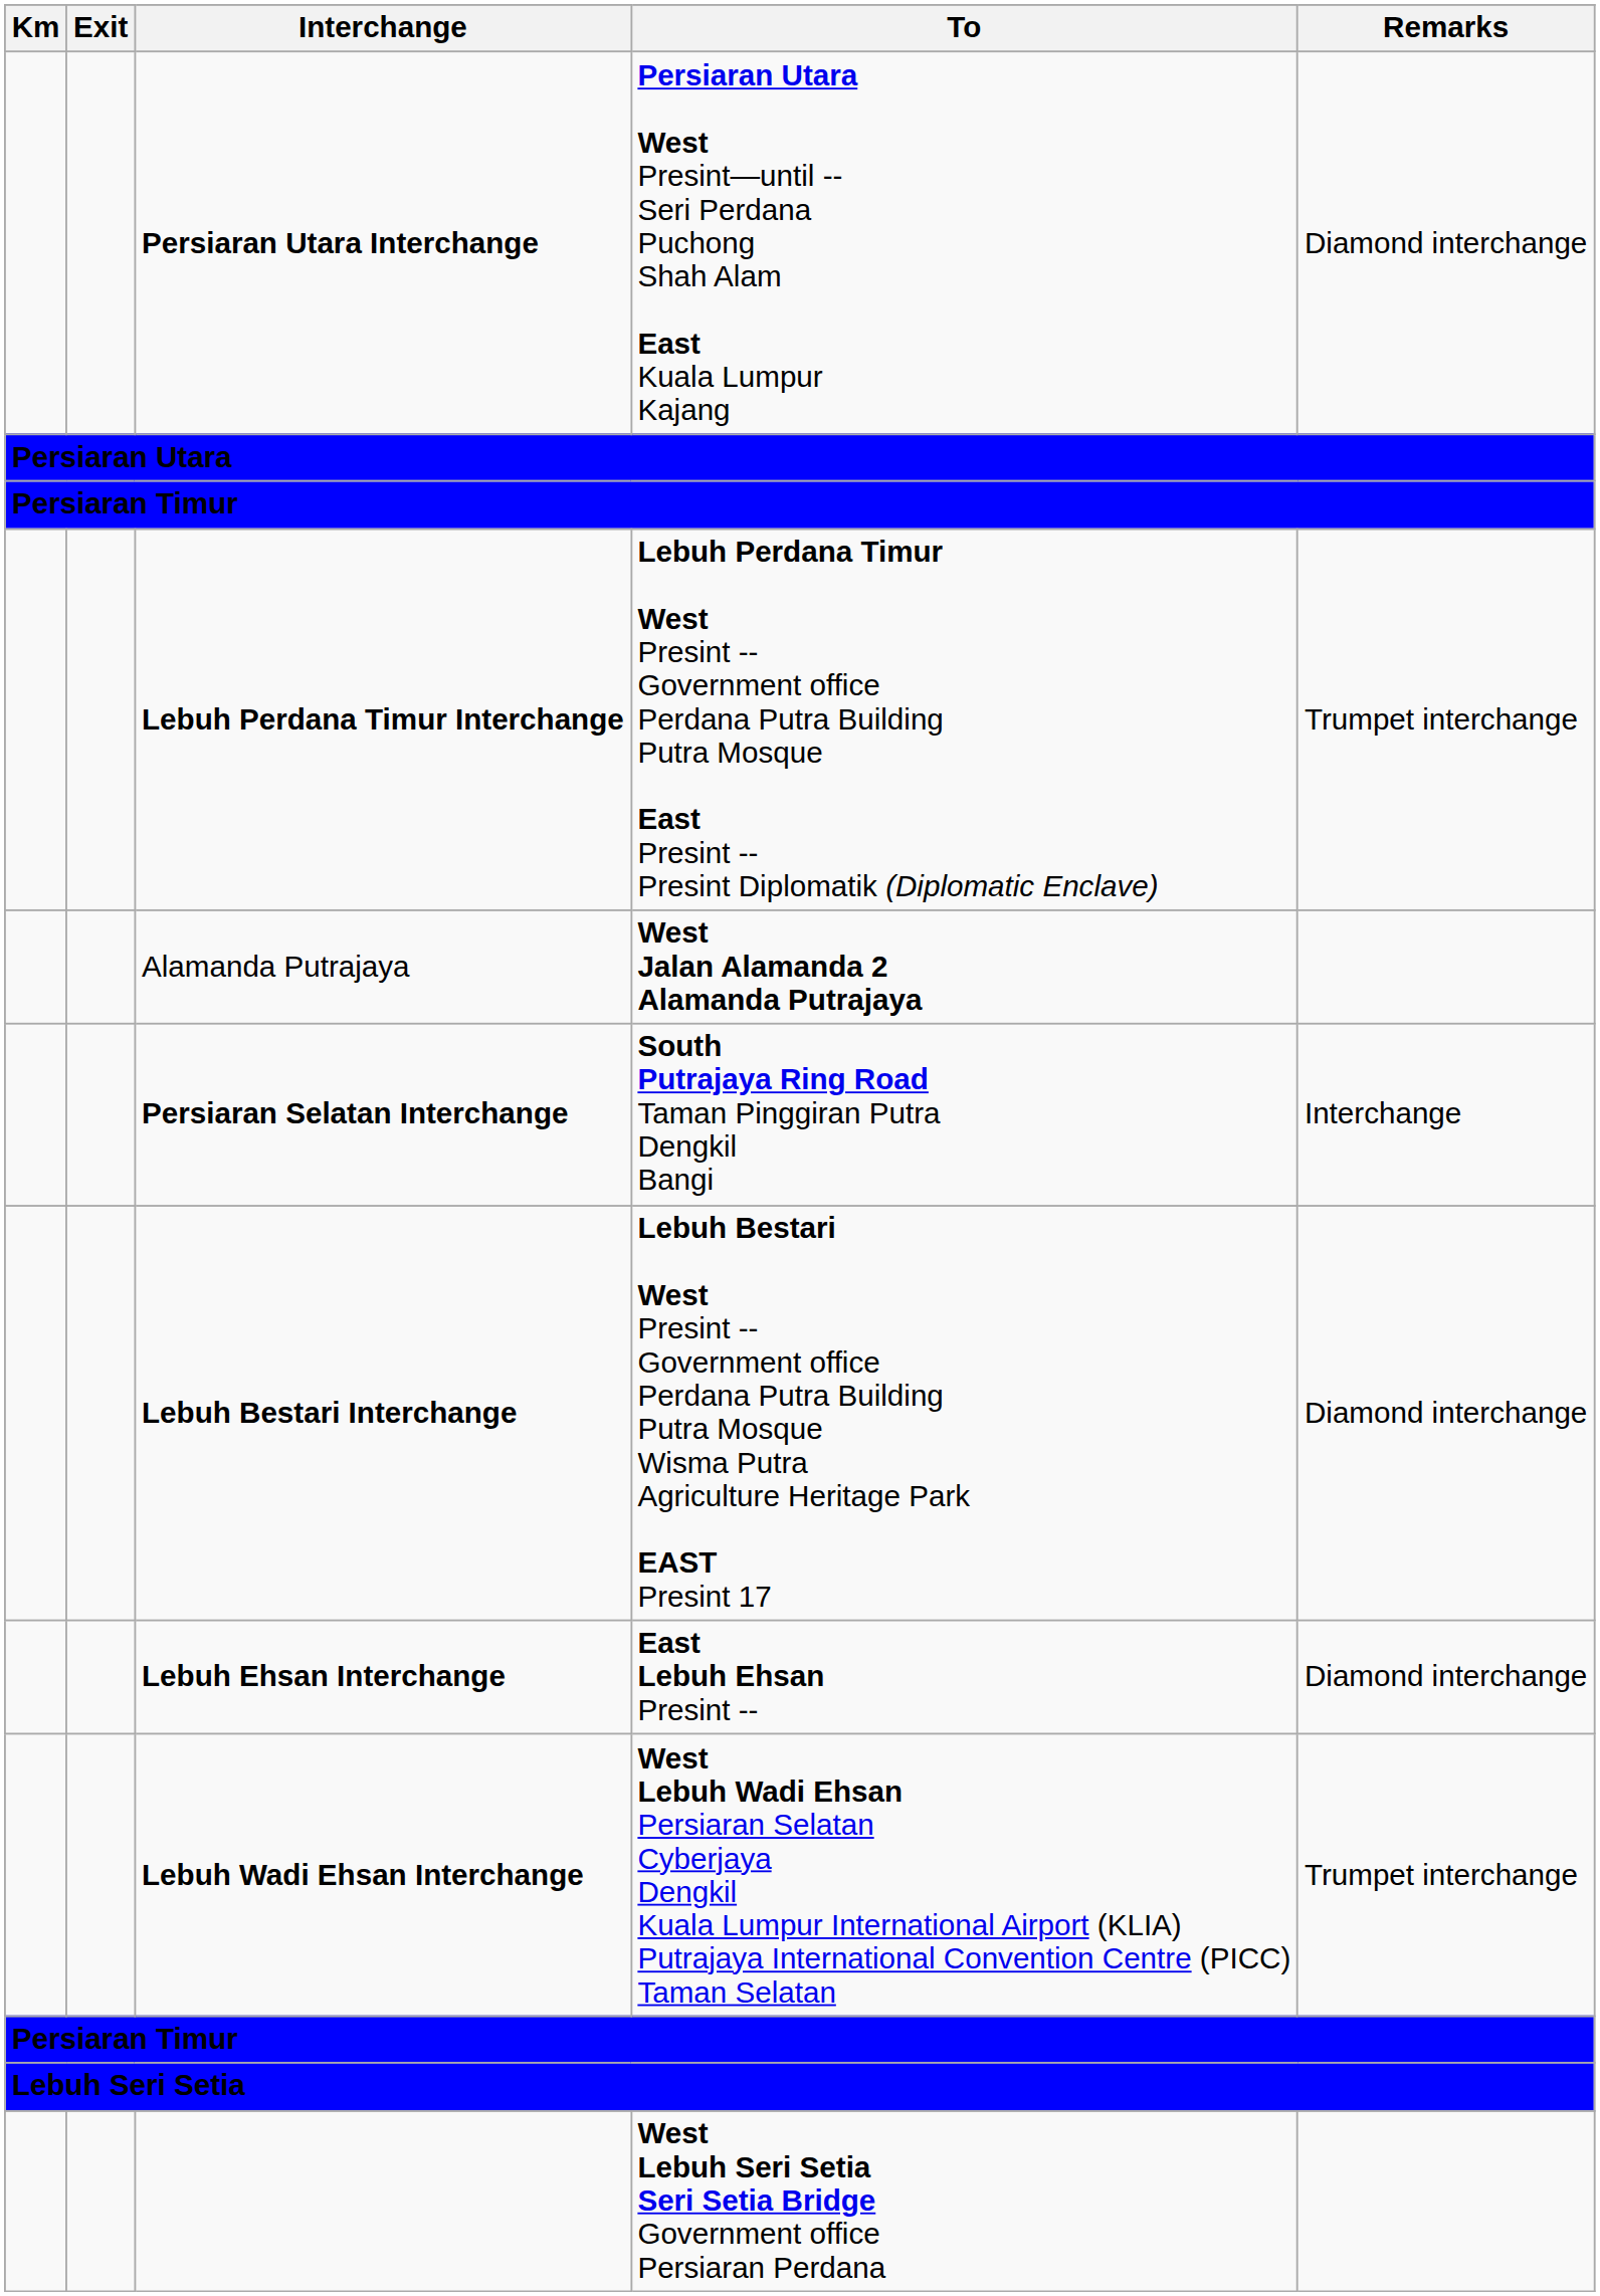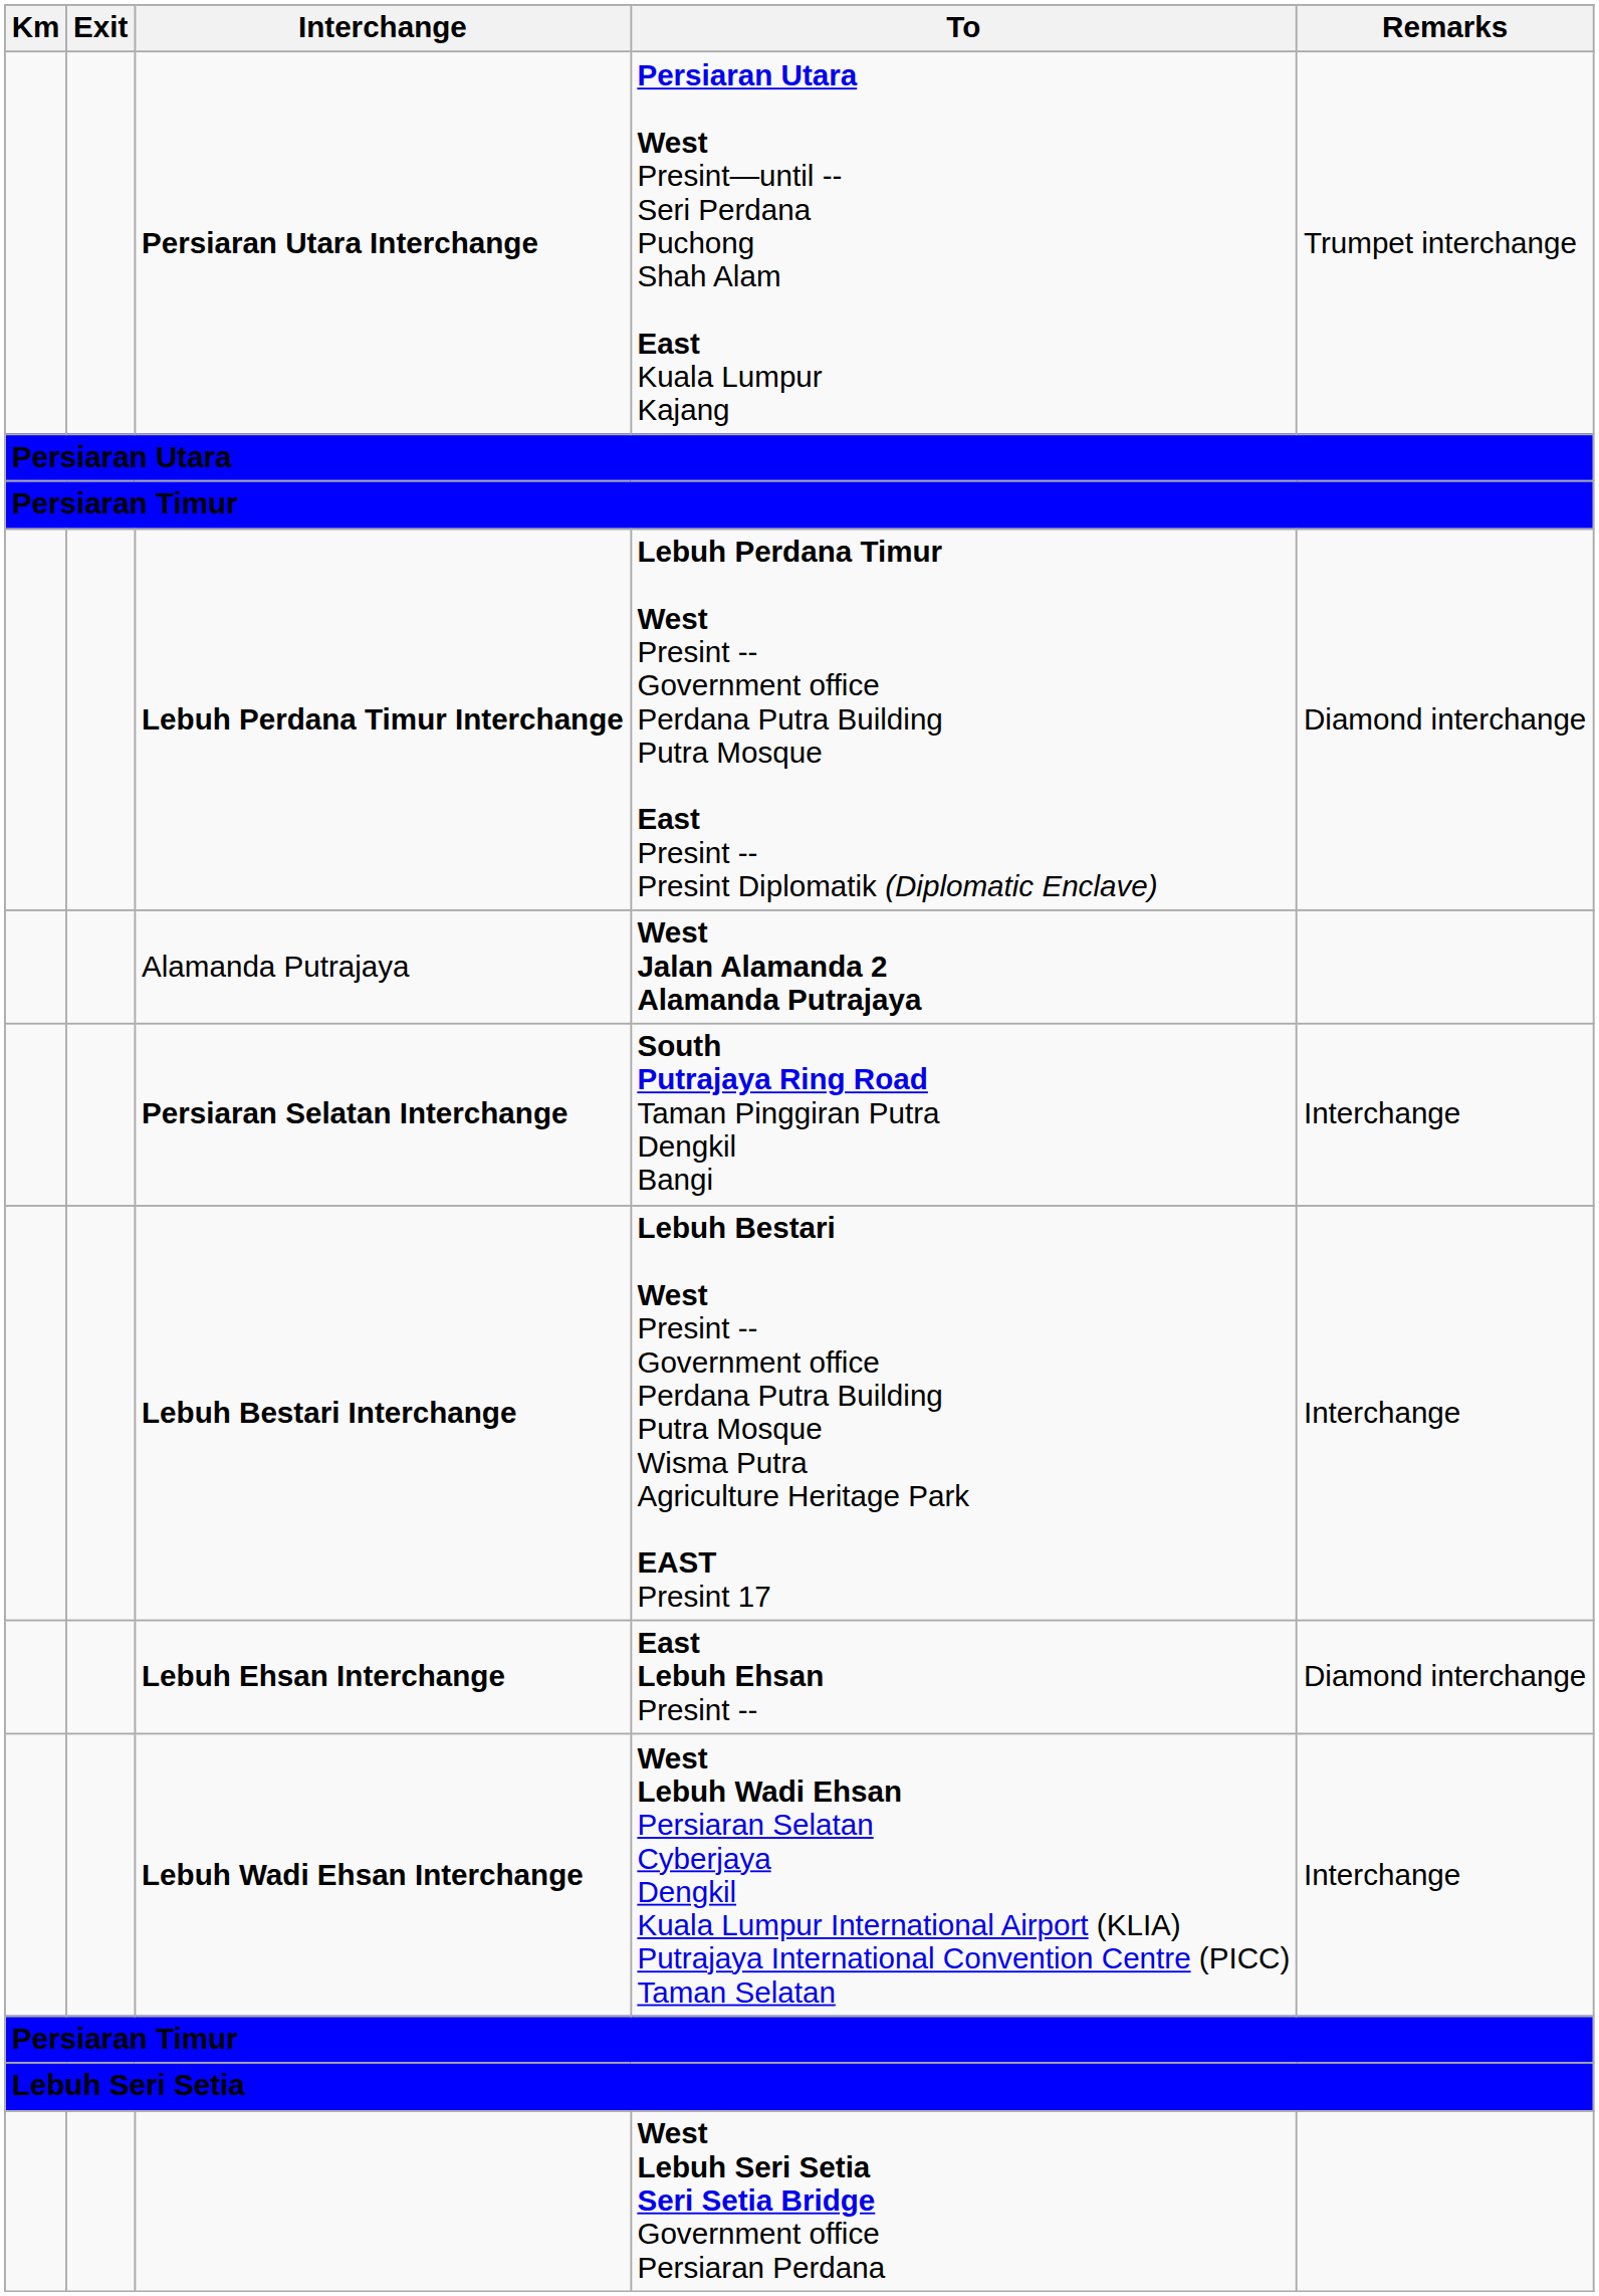Persiaran Utara Interchange | Remarks: Diamond interchange -> Trumpet interchange
Lebuh Perdana Timur Interchange | Remarks: Trumpet interchange -> Diamond interchange
Lebuh Bestari Interchange | Remarks: Diamond interchange -> Interchange
Lebuh Wadi Ehsan Interchange | Remarks: Trumpet interchange -> Interchange
